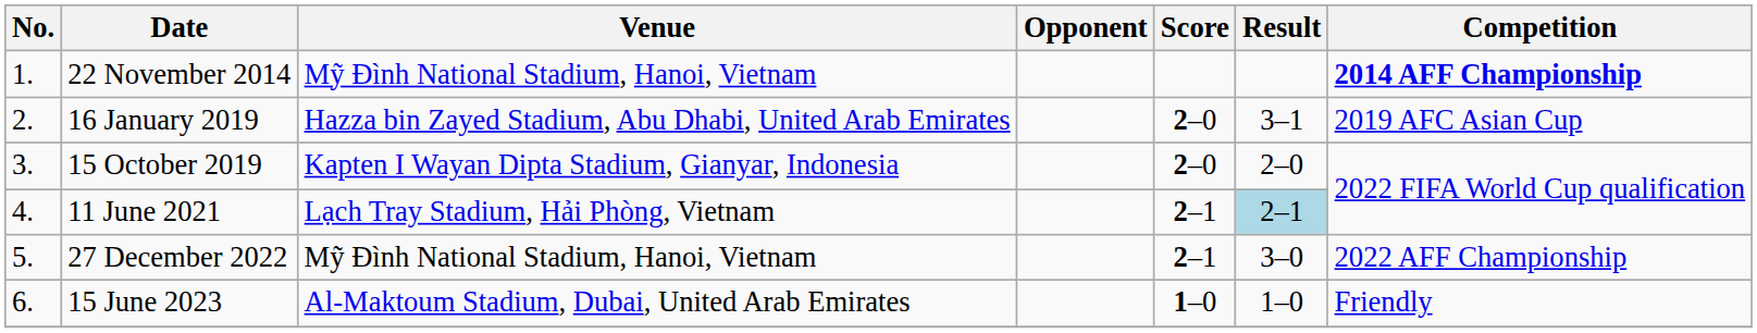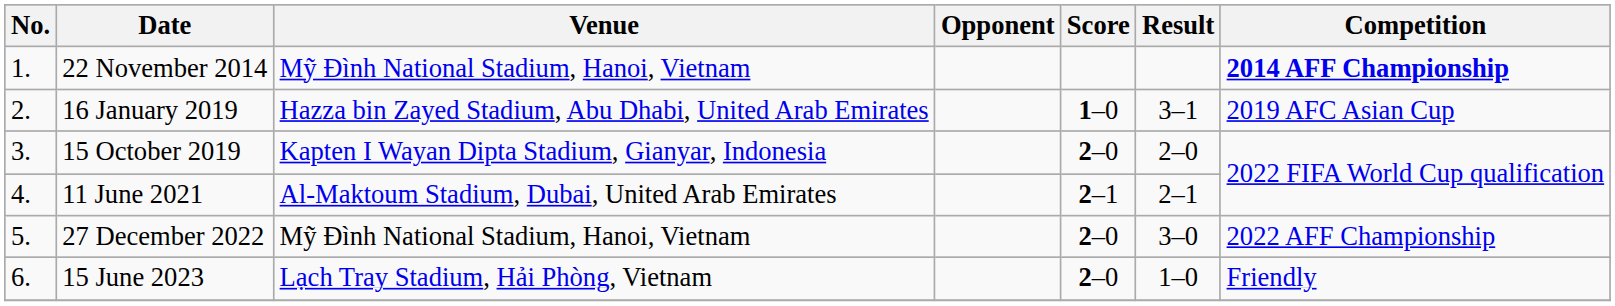16 January 2019 | Score: 2–0 -> 1–0
11 June 2021 | Venue: Lạch Tray Stadium, Hải Phòng, Vietnam -> Al-Maktoum Stadium, Dubai, United Arab Emirates
11 June 2021 | Result: lightblue background -> no background
27 December 2022 | Score: 2–1 -> 2–0
15 June 2023 | Venue: Al-Maktoum Stadium, Dubai, United Arab Emirates -> Lạch Tray Stadium, Hải Phòng, Vietnam
15 June 2023 | Score: 1–0 -> 2–0
